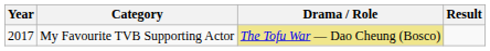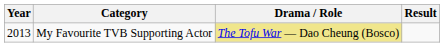My Favourite TVB Supporting Actor | Year: 2017 -> 2013
